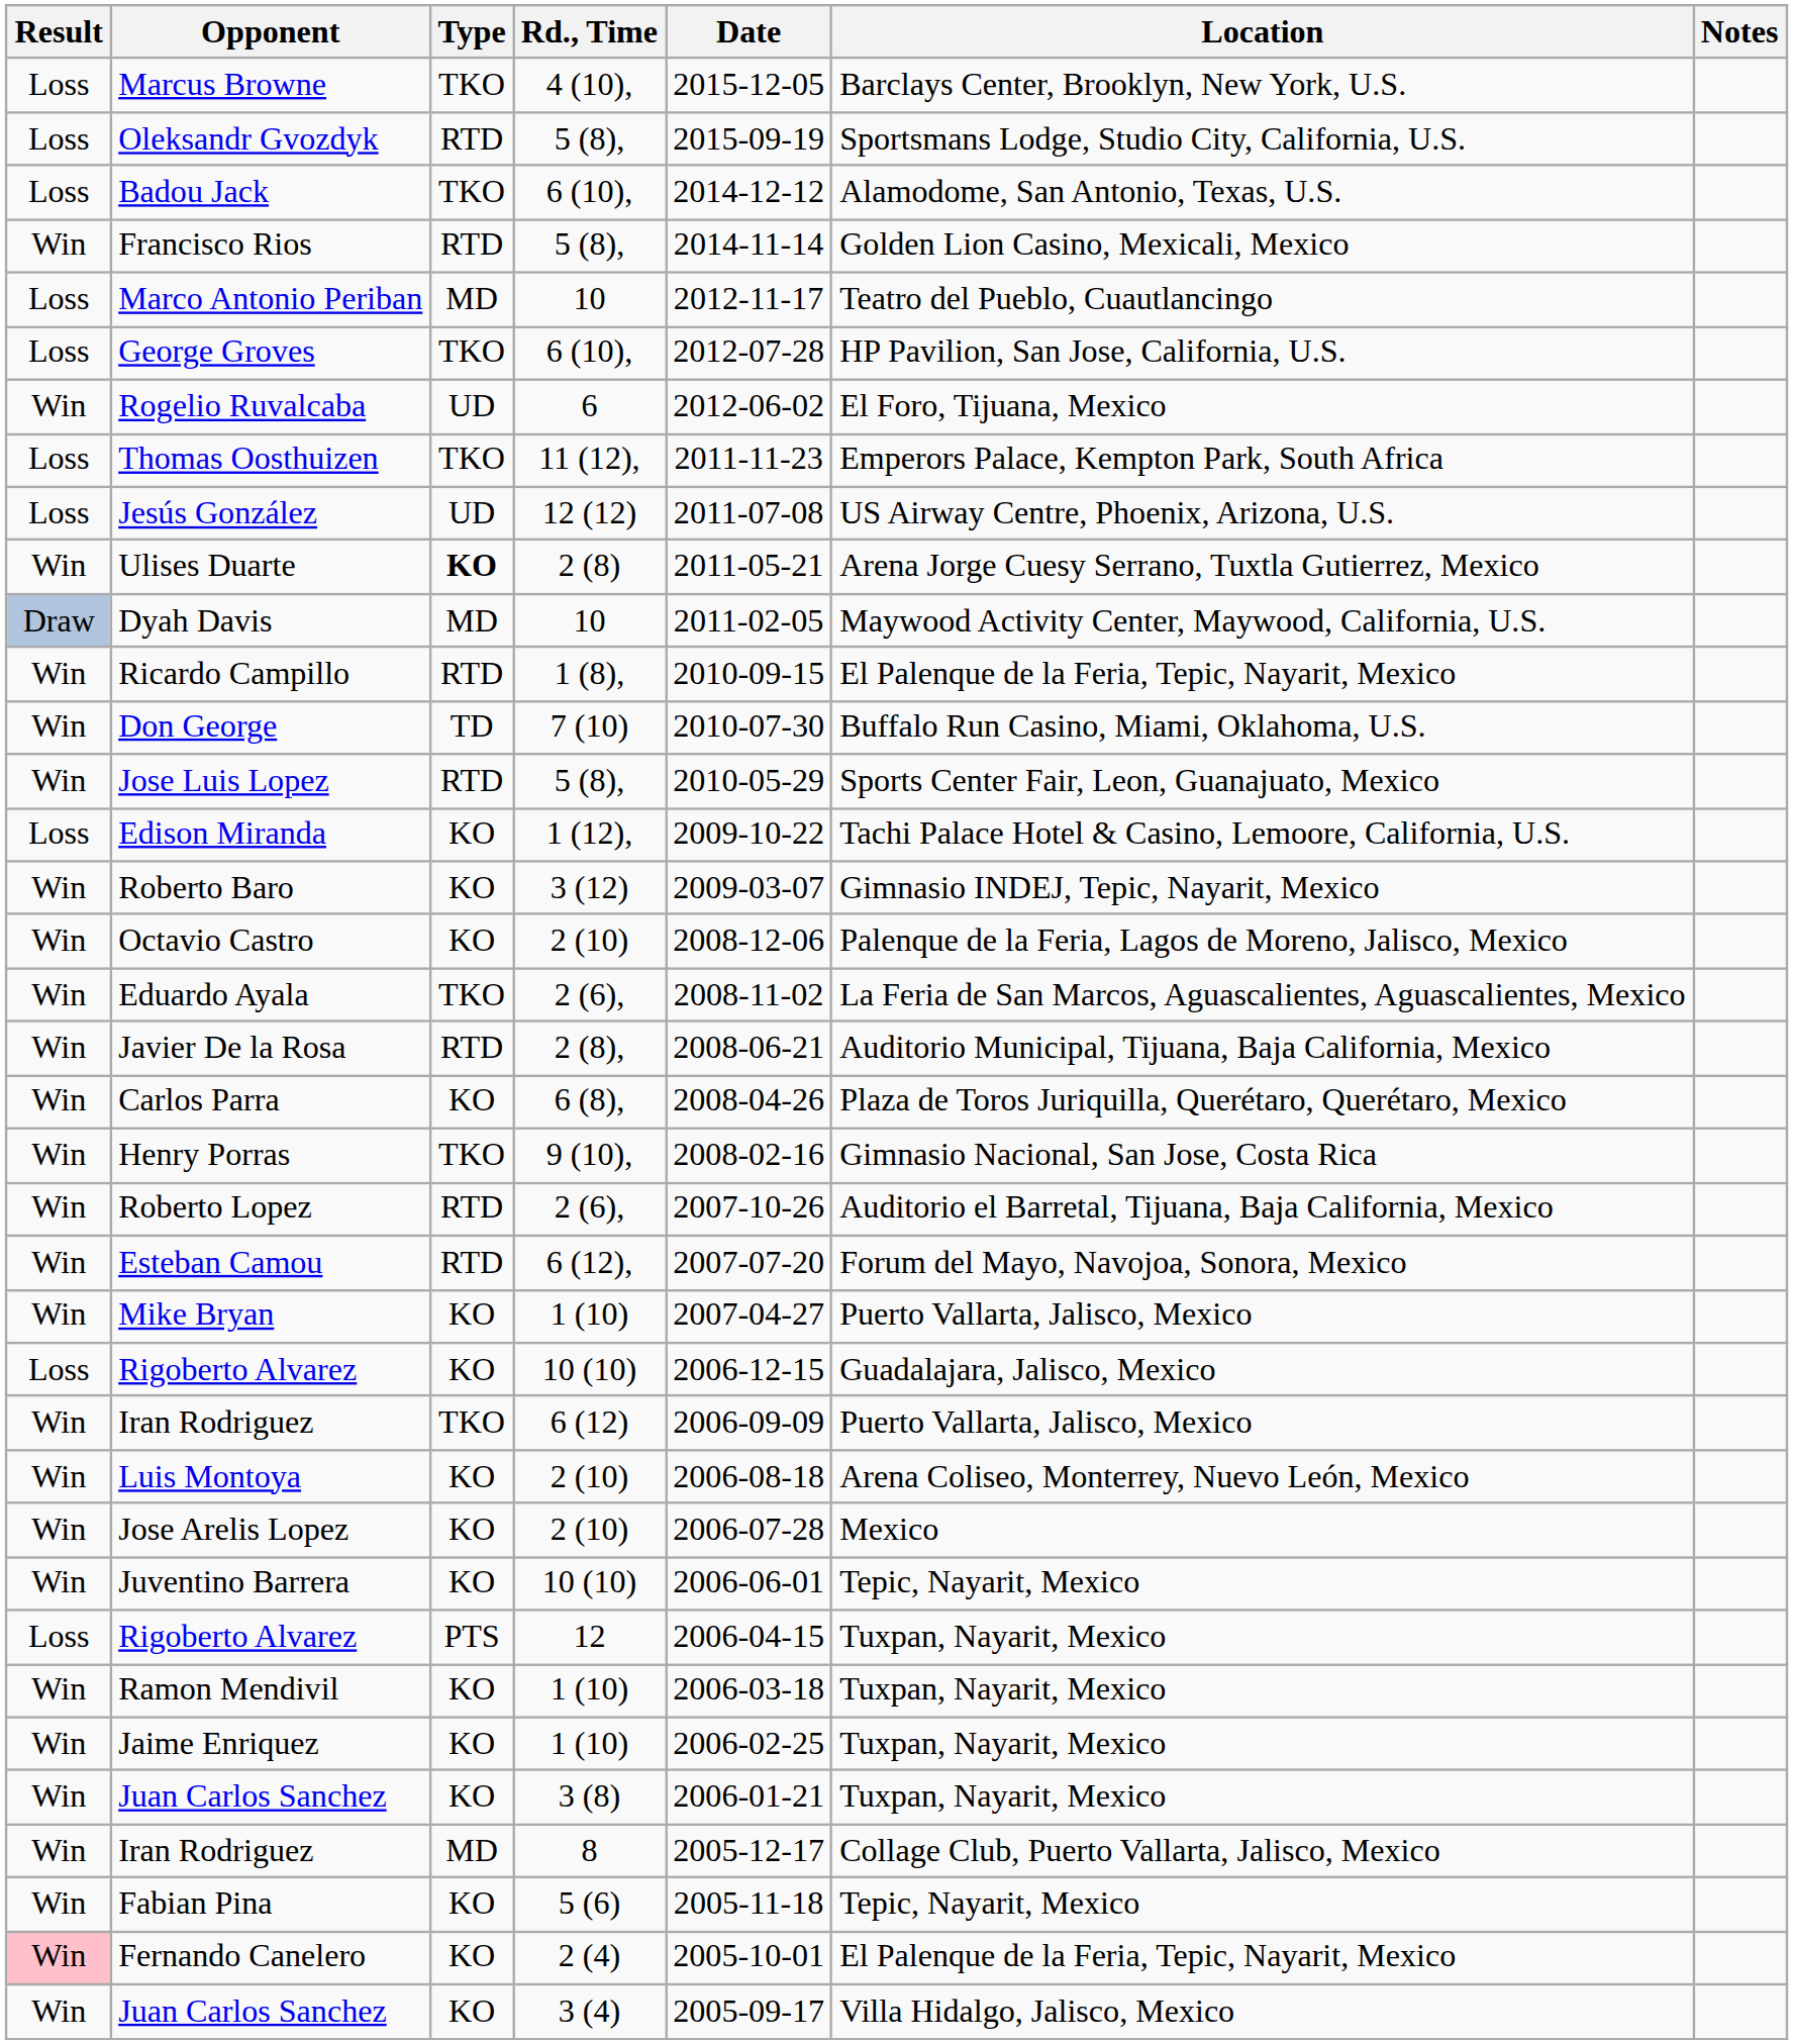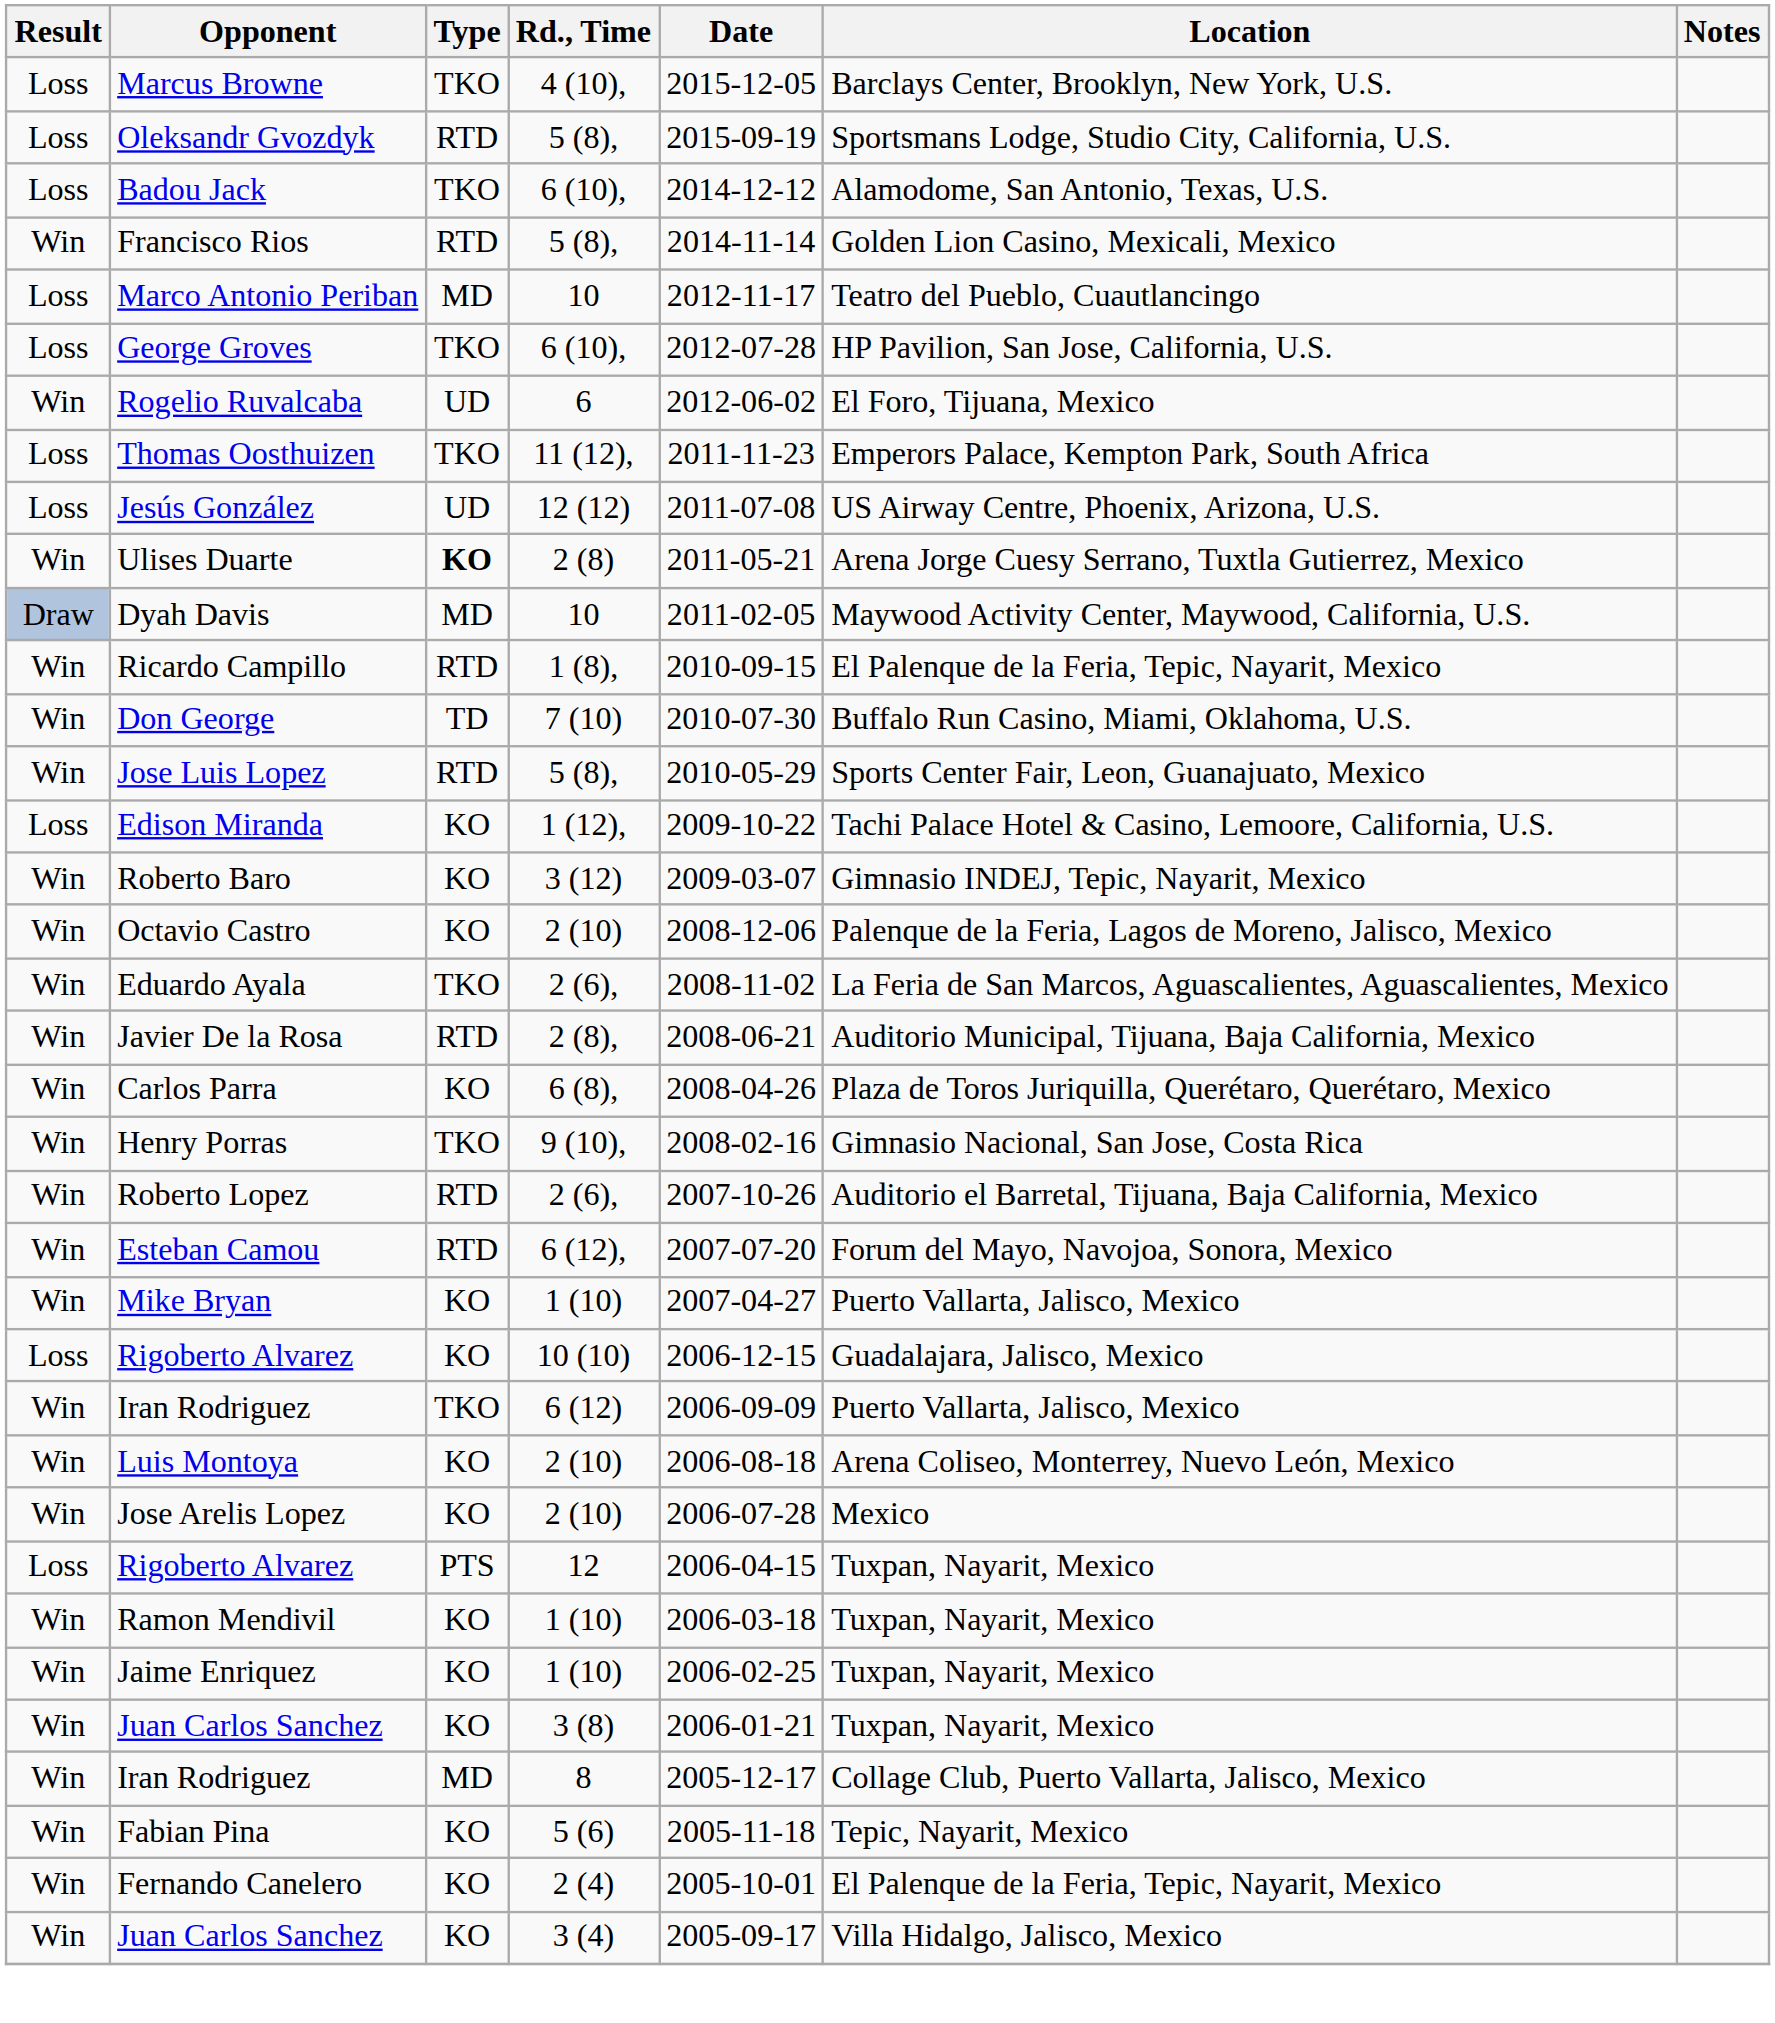- row: Win | Juventino Barrera | KO | 10 (10) | 2006-06-01 | Tepic, Nayarit, Mexico
Fernando Canelero | Result: pink background -> no background
